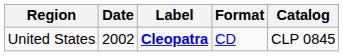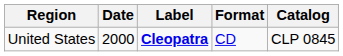United States | Date: 2002 -> 2000
